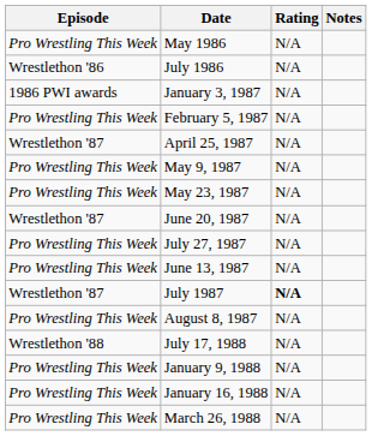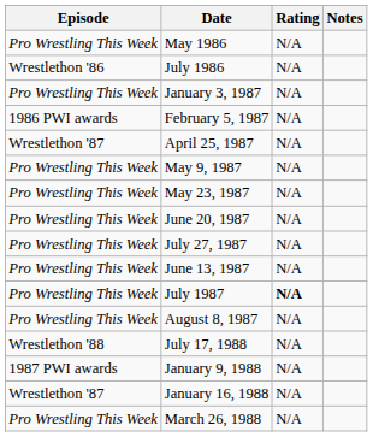January 3, 1987 | Episode: 1986 PWI awards -> Pro Wrestling This Week
February 5, 1987 | Episode: Pro Wrestling This Week -> 1986 PWI awards
June 20, 1987 | Episode: Wrestlethon '87 -> Pro Wrestling This Week
July 1987 | Episode: Wrestlethon '87 -> Pro Wrestling This Week
January 9, 1988 | Episode: Pro Wrestling This Week -> 1987 PWI awards
January 16, 1988 | Episode: Pro Wrestling This Week -> Wrestlethon '87
